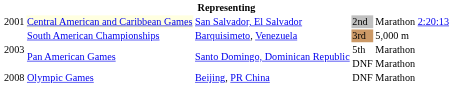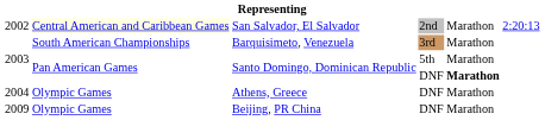San Salvador, El Salvador | column 1: 2001 -> 2002
Barquisimeto, Venezuela | column 5: 5,000 m -> Marathon
Santo Domingo, Dominican Republic / DNF | column 5: normal -> bold
+ row: 2004 | Olympic Games | Athens, Greece | DNF | Marathon
Beijing, PR China | column 1: 2008 -> 2009
